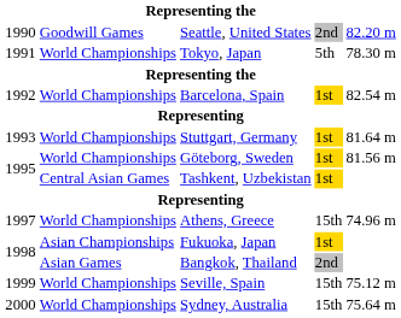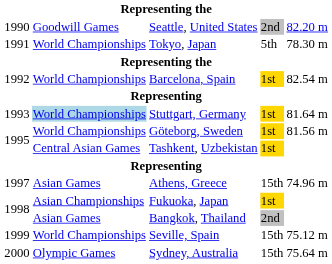Stuttgart, Germany | column 2: no background -> lightblue background
Athens, Greece | column 2: World Championships -> Asian Games
Sydney, Australia | column 2: World Championships -> Olympic Games
